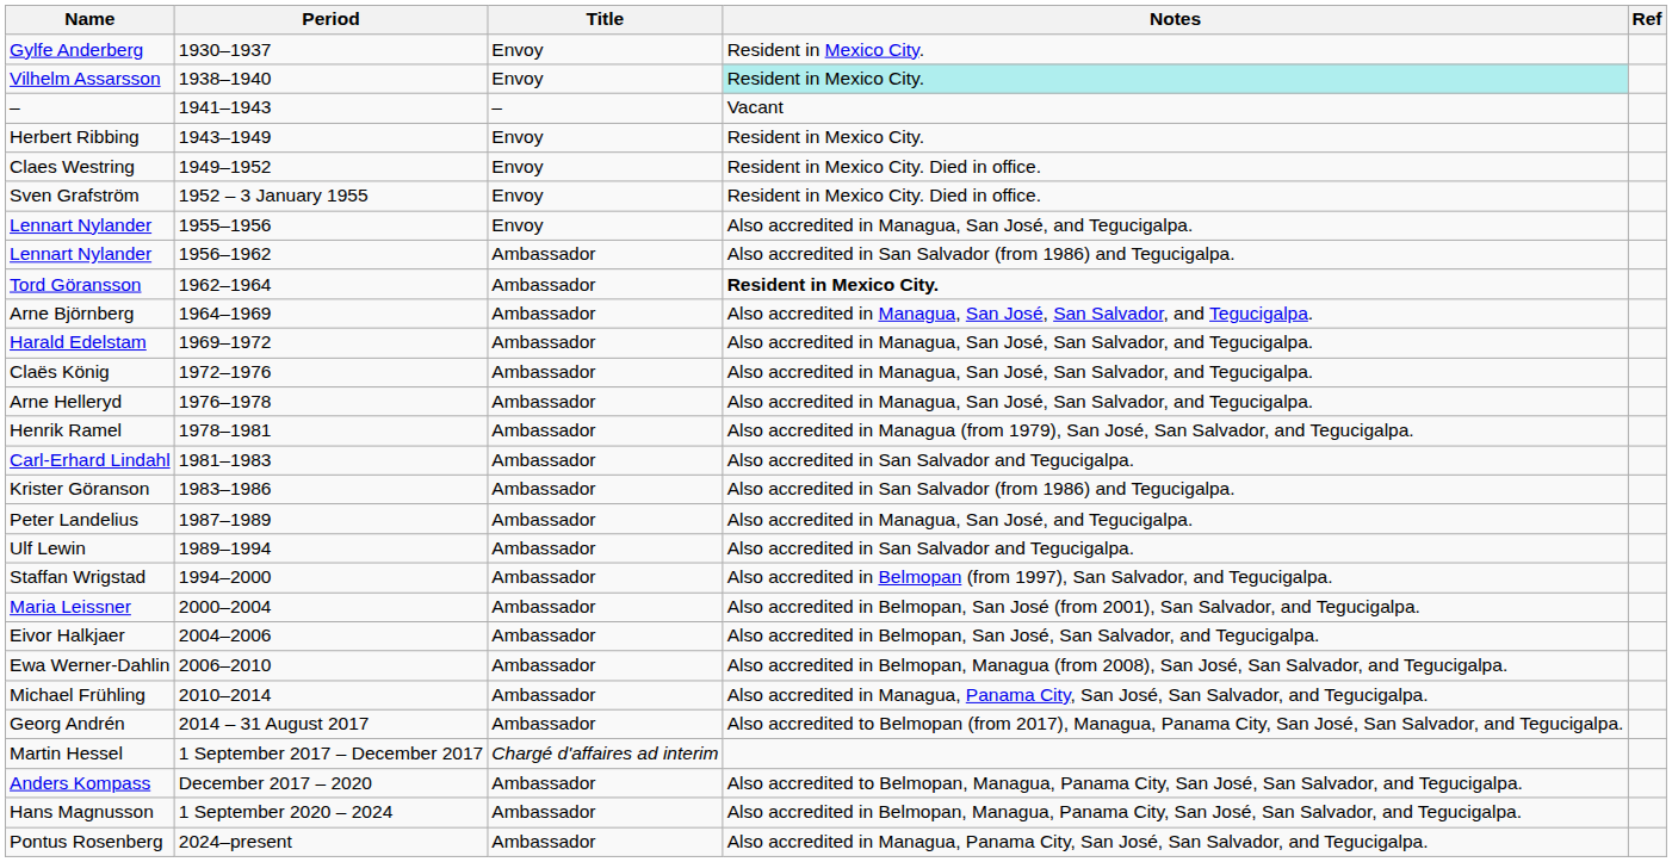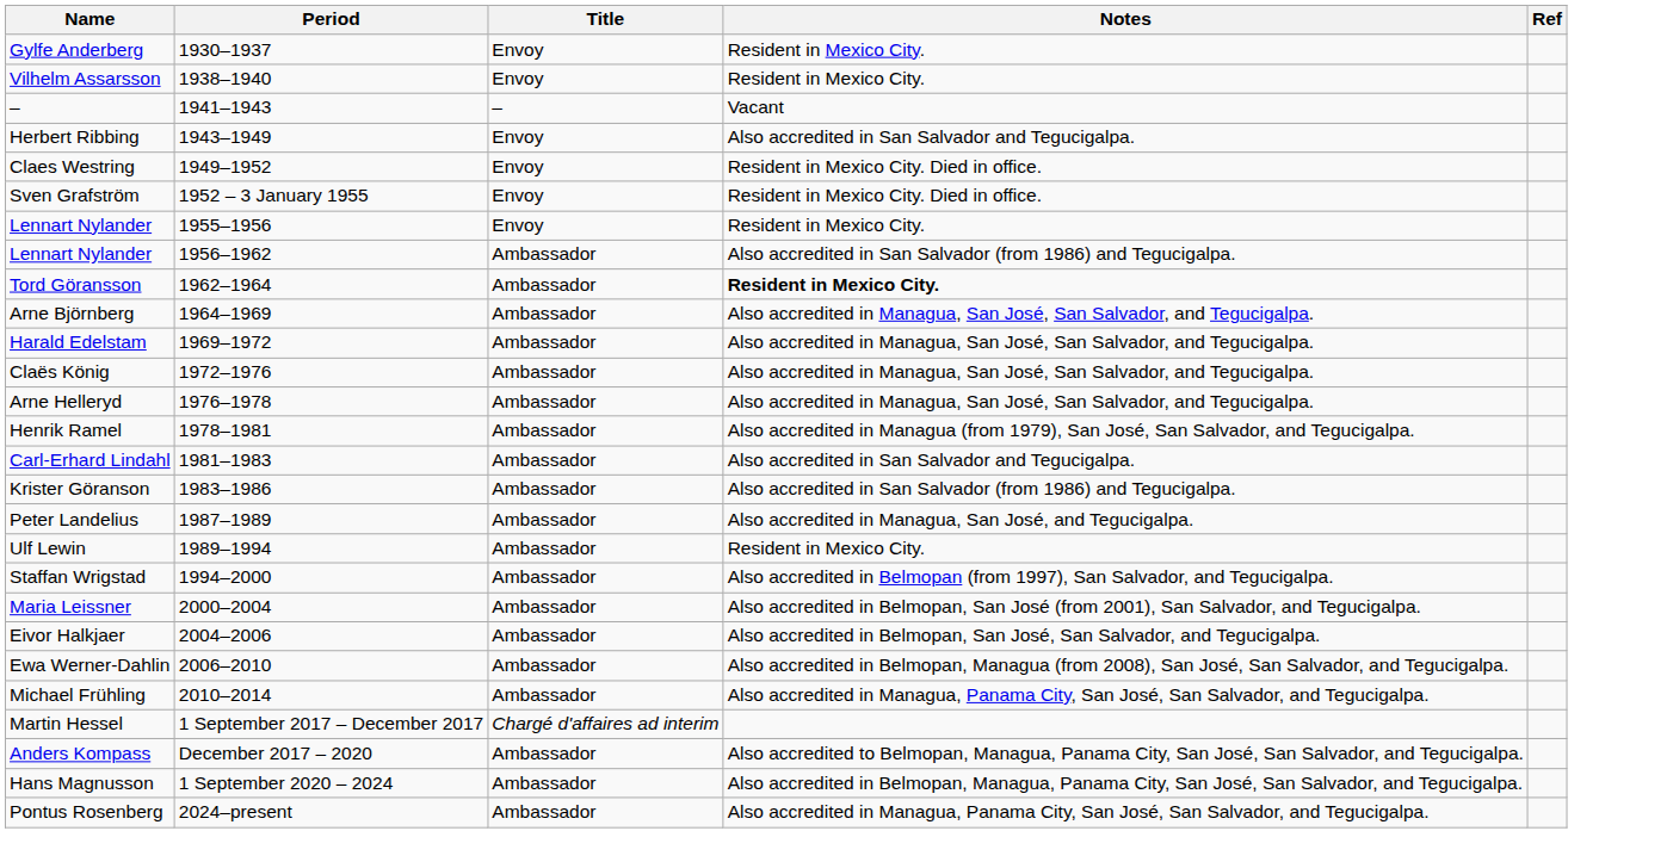Vilhelm Assarsson | Notes: paleturquoise background -> no background
Herbert Ribbing | Notes: Resident in Mexico City. -> Also accredited in San Salvador and Tegucigalpa.
Lennart Nylander / 1955–1956 | Notes: Also accredited in Managua, San José, and Tegucigalpa. -> Resident in Mexico City.
Ulf Lewin | Notes: Also accredited in San Salvador and Tegucigalpa. -> Resident in Mexico City.
- row: Georg Andrén | 2014 – 31 August 2017 | Ambassador | Also accredited to Belmopan (from 2017), Managua, Panama City, San José, San Salvador, and Tegucigalpa.
